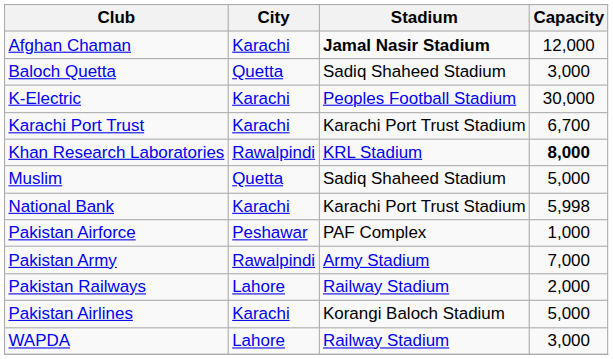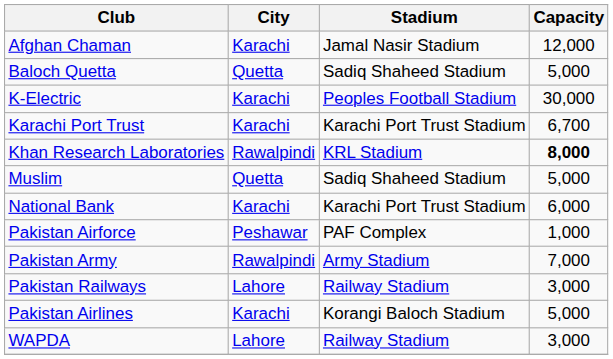Afghan Chaman | Stadium: bold -> normal
Baloch Quetta | Capacity: 3,000 -> 5,000
National Bank | Capacity: 5,998 -> 6,000
Pakistan Railways | Capacity: 2,000 -> 3,000
